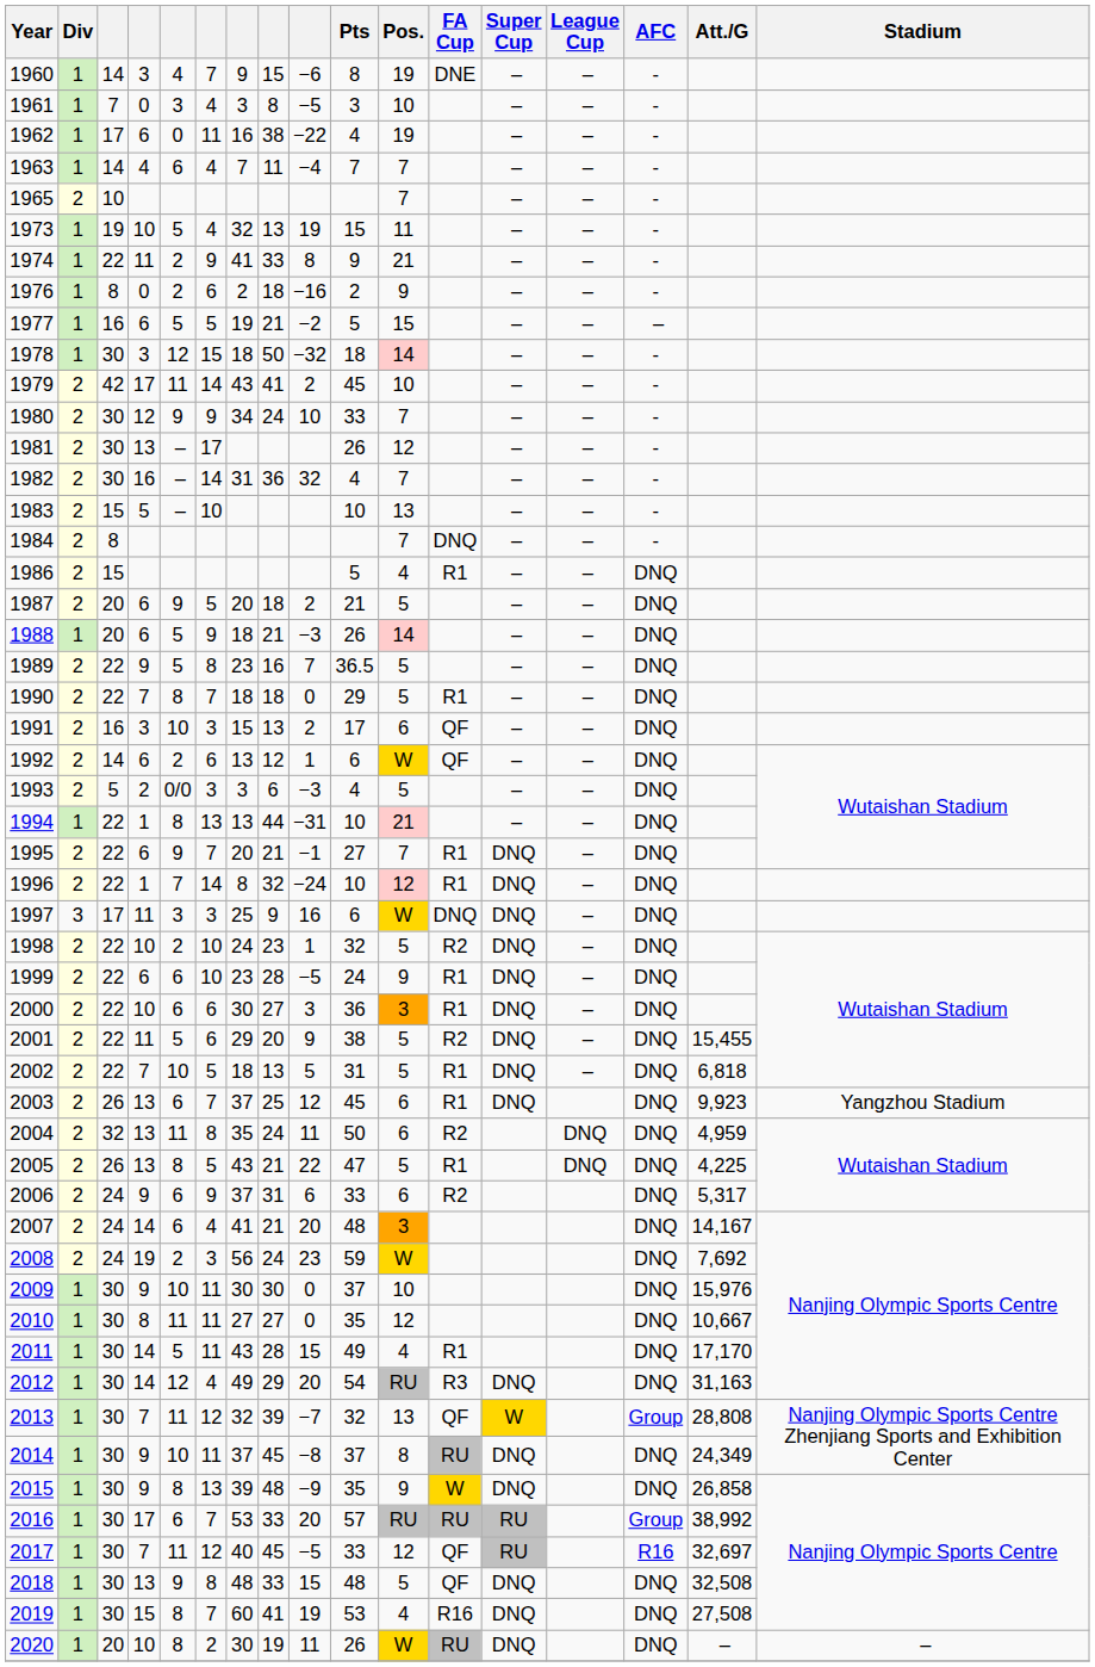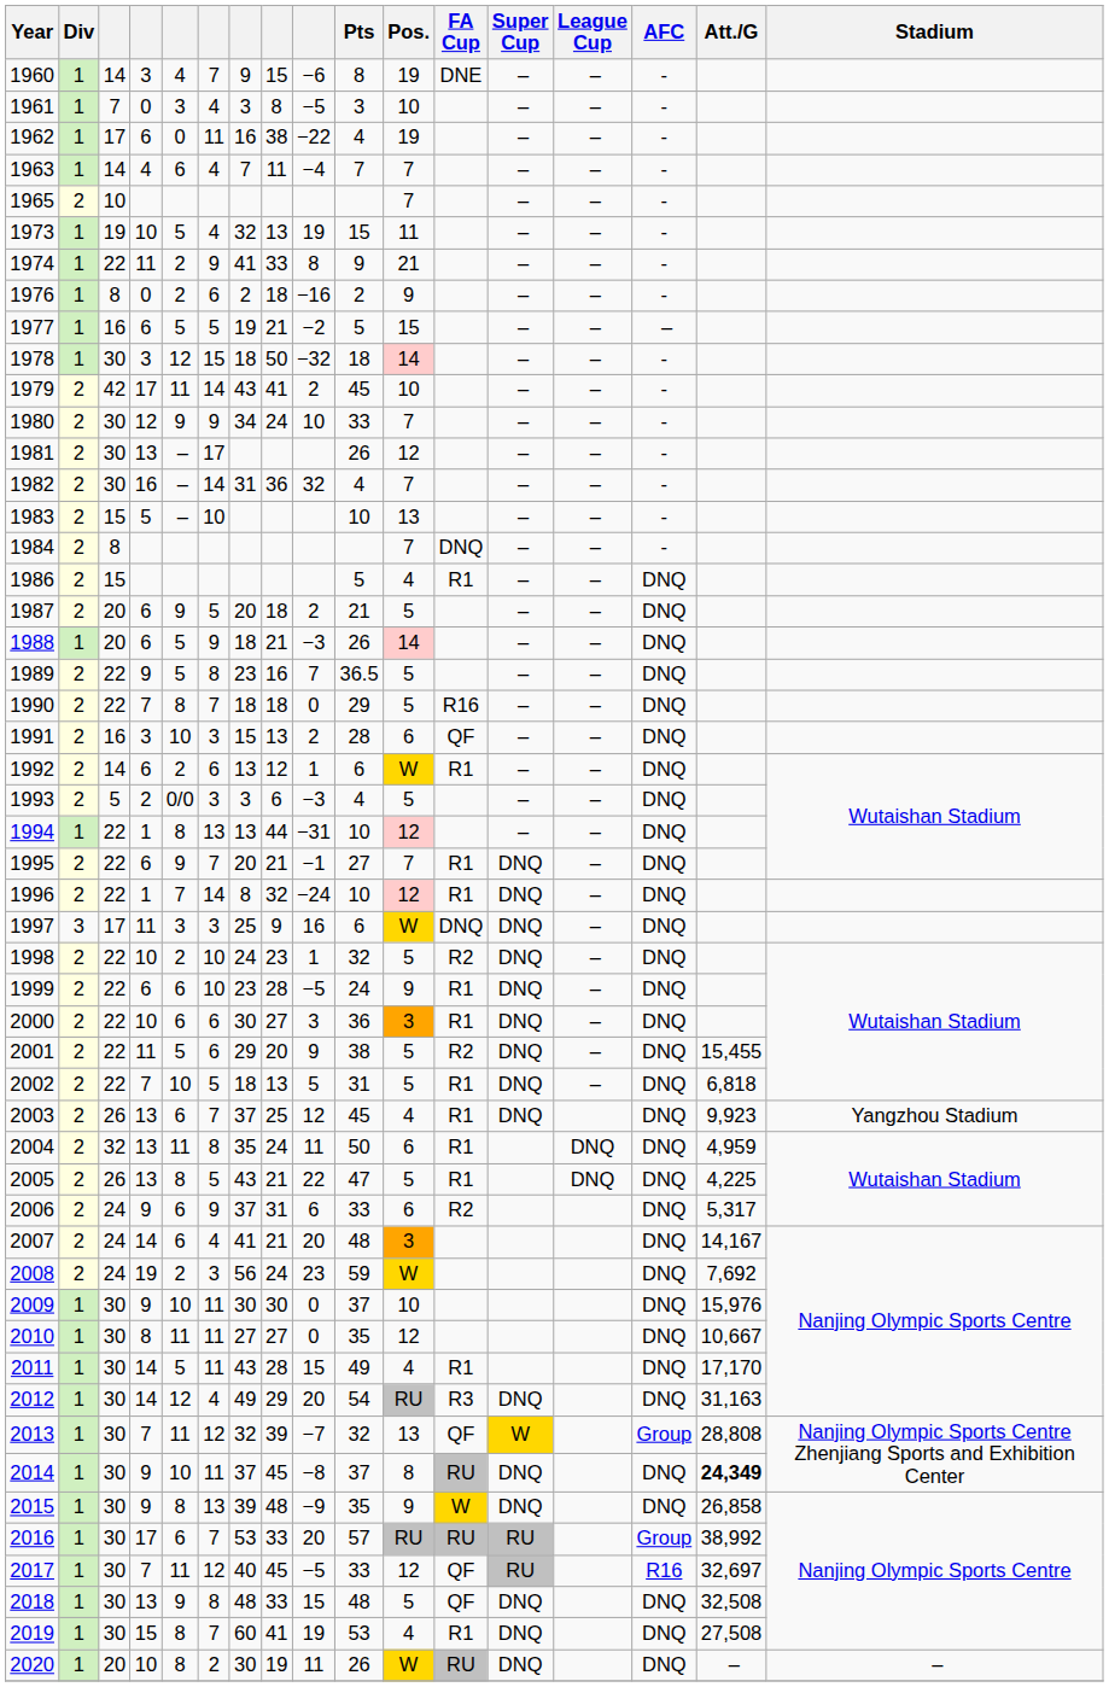1990 | FA Cup: R1 -> R16
1991 | Pts: 17 -> 28
1992 | FA Cup: QF -> R1
1994 | Pos.: 21 -> 12
2003 | Pos.: 6 -> 4
2004 | FA Cup: R2 -> R1
2014 | Att./G: normal -> bold
2019 | FA Cup: R16 -> R1
